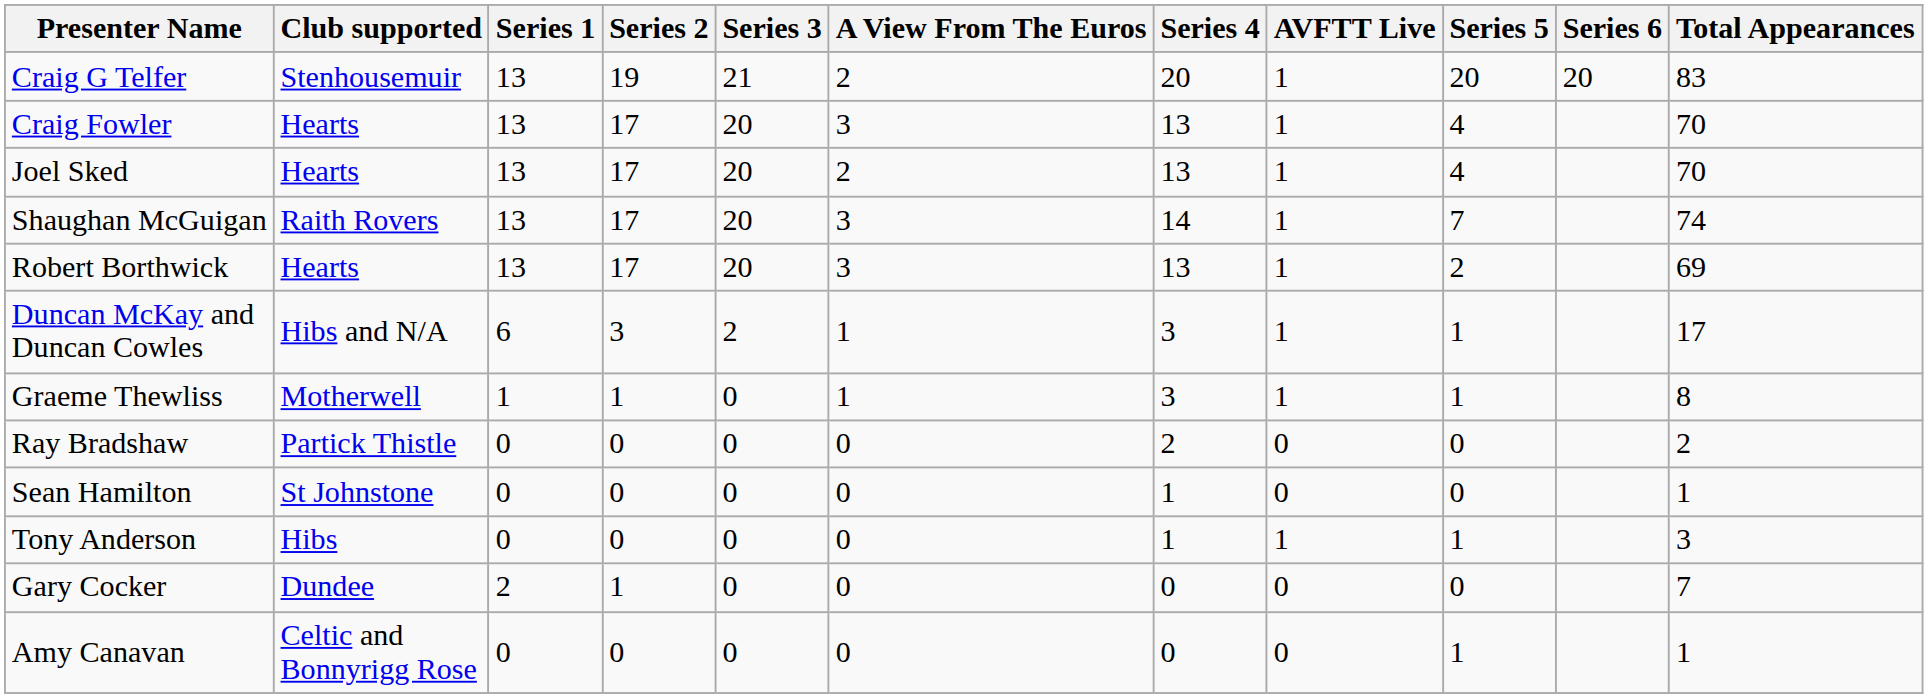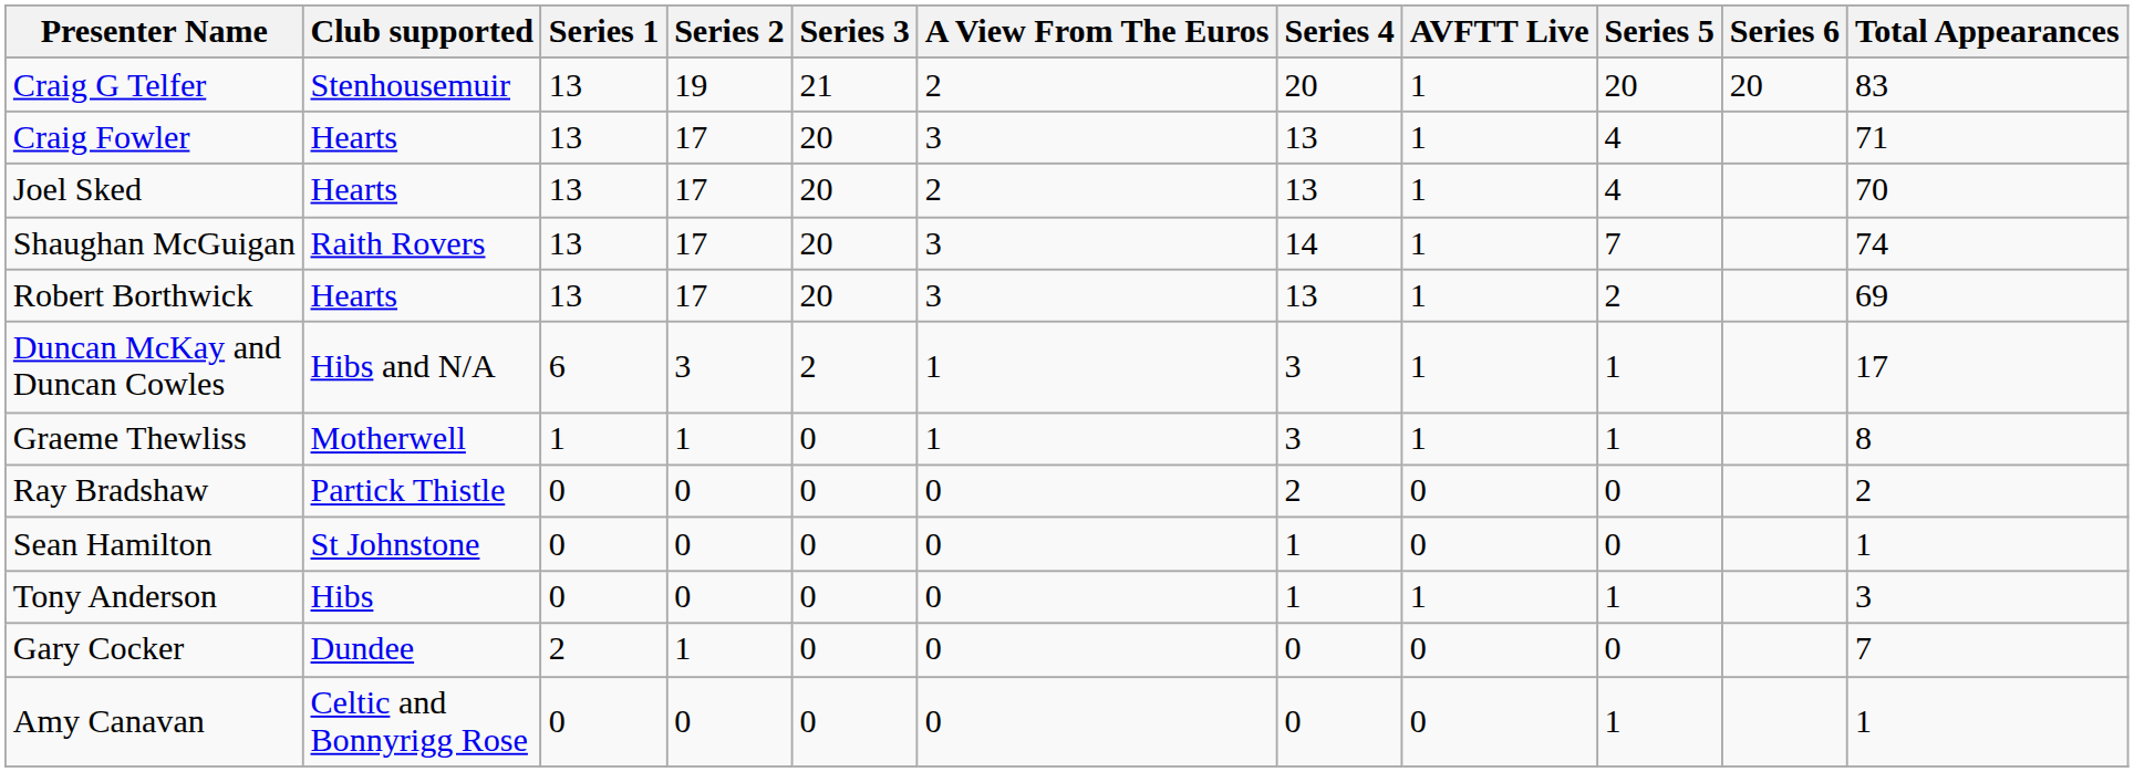Craig Fowler | Total Appearances: 70 -> 71
